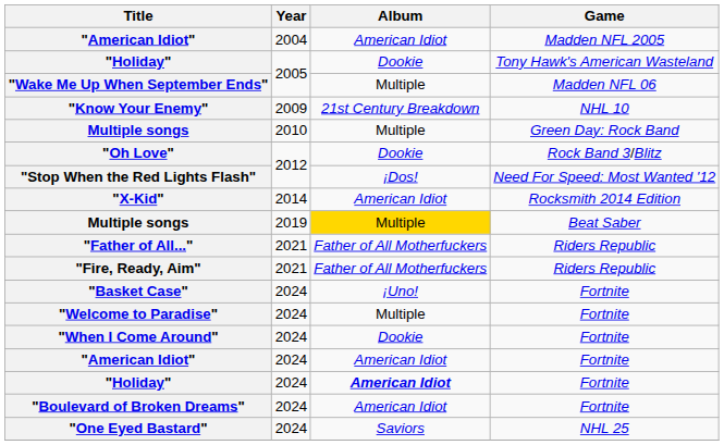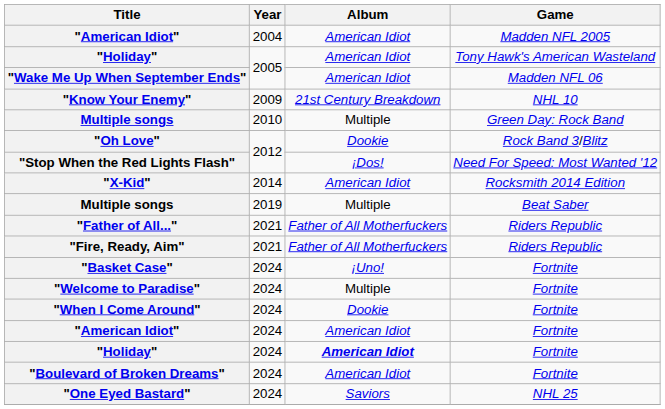"Holiday" / Tony Hawk's American Wasteland | Album: Dookie -> American Idiot
"Wake Me Up When September Ends" | Album: Multiple -> American Idiot
Multiple songs / Beat Saber | Album: gold background -> no background
